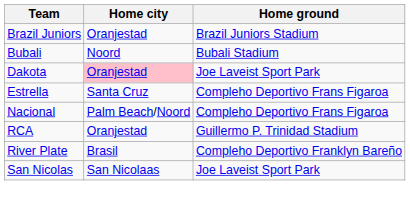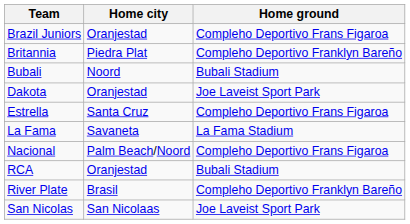Brazil Juniors | Home ground: Brazil Juniors Stadium -> Compleho Deportivo Frans Figaroa
+ row: Britannia | Piedra Plat | Compleho Deportivo Franklyn Bareño
Dakota | Home city: pink background -> no background
+ row: La Fama | Savaneta | La Fama Stadium
RCA | Home ground: Guillermo P. Trinidad Stadium -> Bubali Stadium
